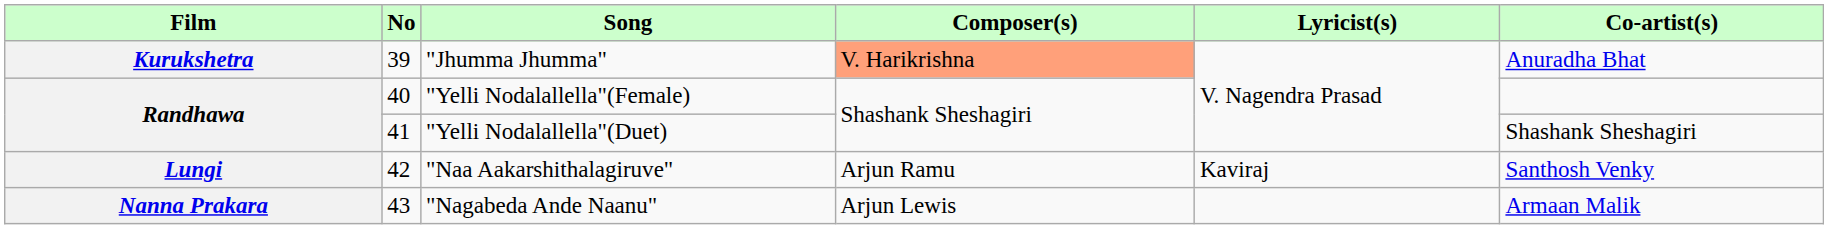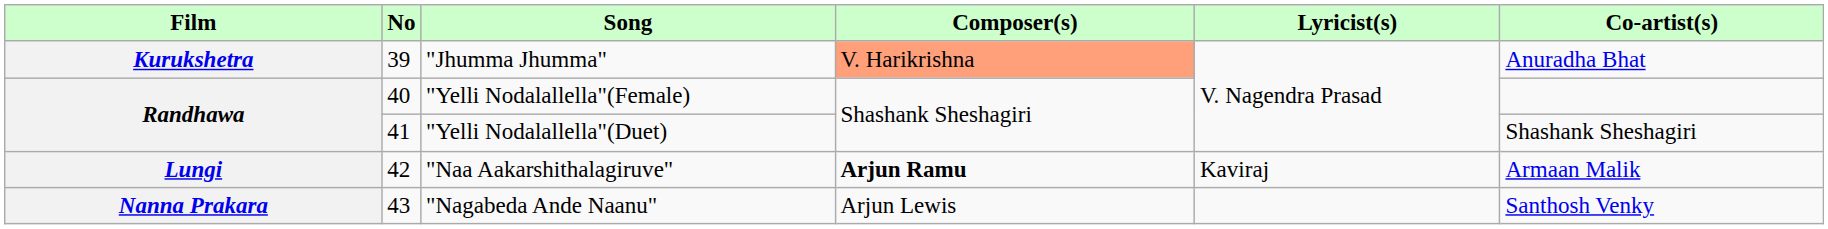"Naa Aakarshithalagiruve" | Composer(s): normal -> bold
"Naa Aakarshithalagiruve" | Co-artist(s): Santhosh Venky -> Armaan Malik
"Nagabeda Ande Naanu" | Co-artist(s): Armaan Malik -> Santhosh Venky
